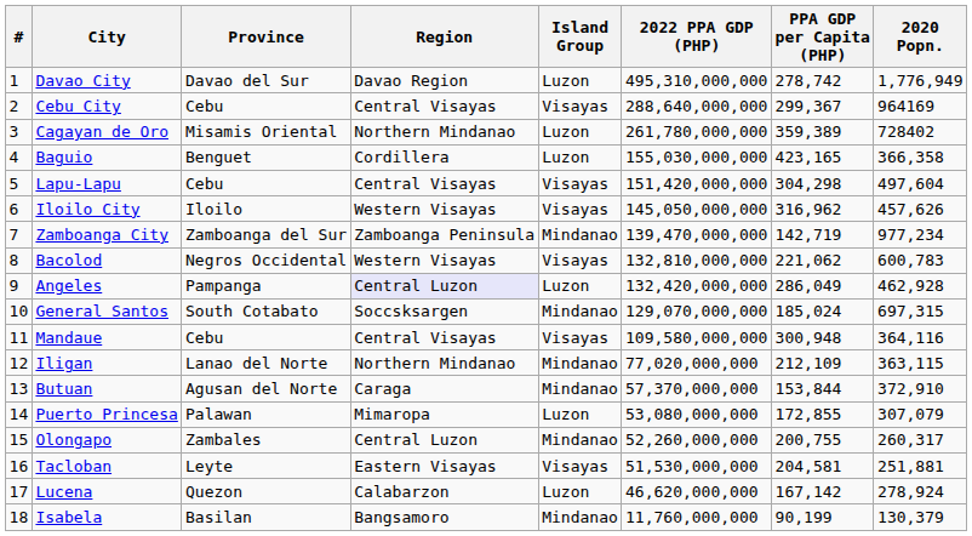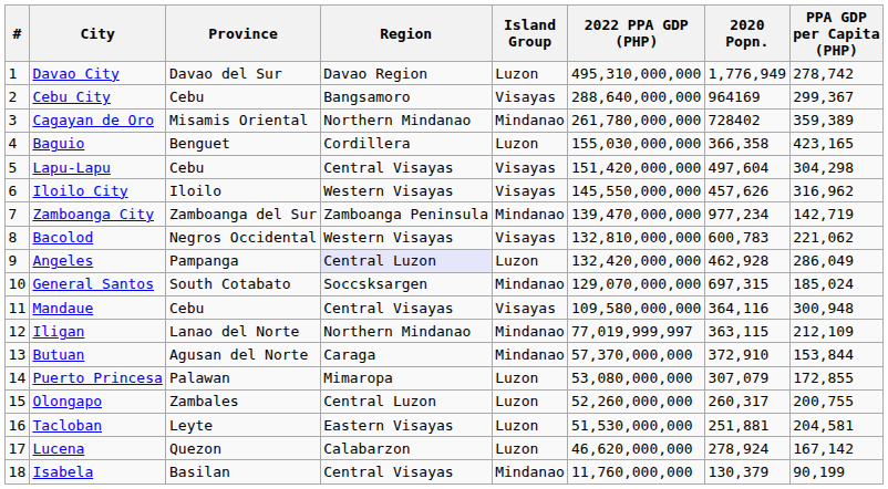columns swapped: 2020 Popn. <-> PPA GDP per Capita (PHP)
Cebu City | Region: Central Visayas -> Bangsamoro
Cagayan de Oro | Island Group: Luzon -> Mindanao
Iloilo City | 2022 PPA GDP (PHP): 145,050,000,000 -> 145,550,000,000
Iligan | 2022 PPA GDP (PHP): 77,020,000,000 -> 77,019,999,997
Olongapo | Island Group: Mindanao -> Luzon
Tacloban | Island Group: Visayas -> Luzon
Isabela | Region: Bangsamoro -> Central Visayas
